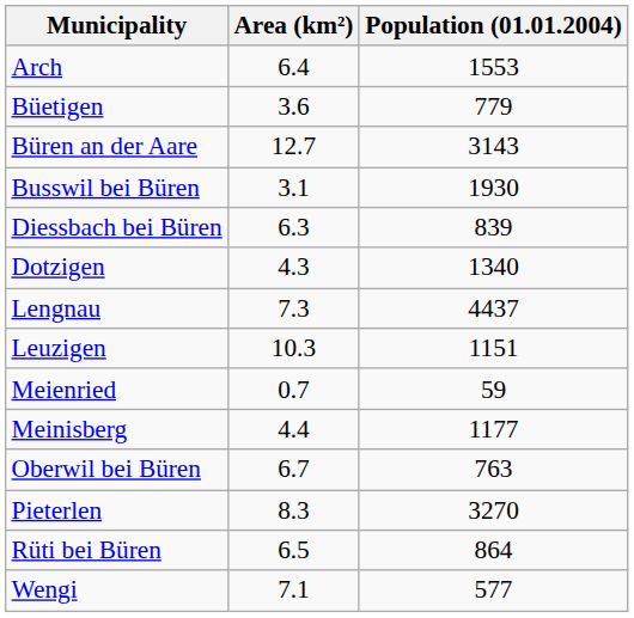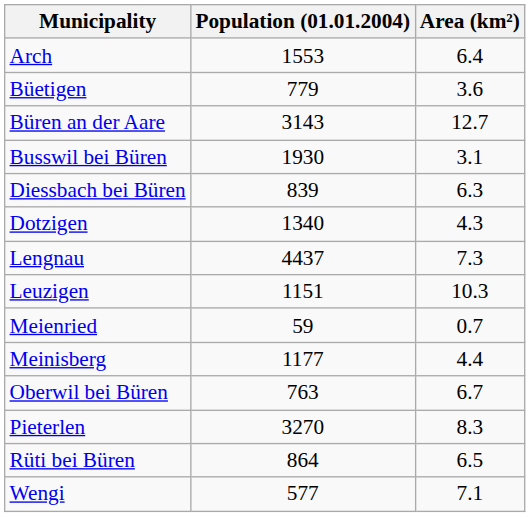columns swapped: Population (01.01.2004) <-> Area (km²)
